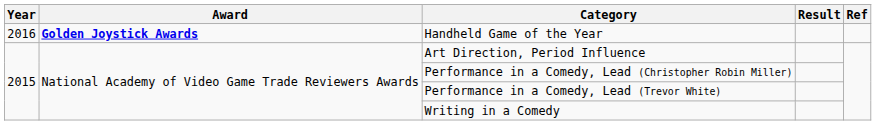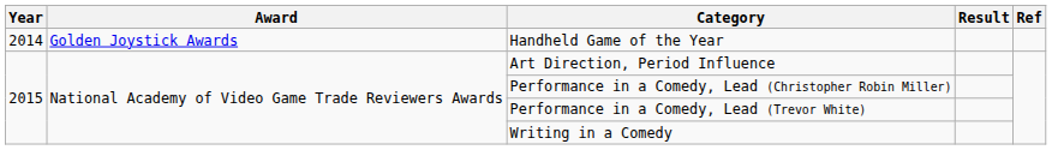Handheld Game of the Year | Year: 2016 -> 2014
Handheld Game of the Year | Award: bold -> normal
